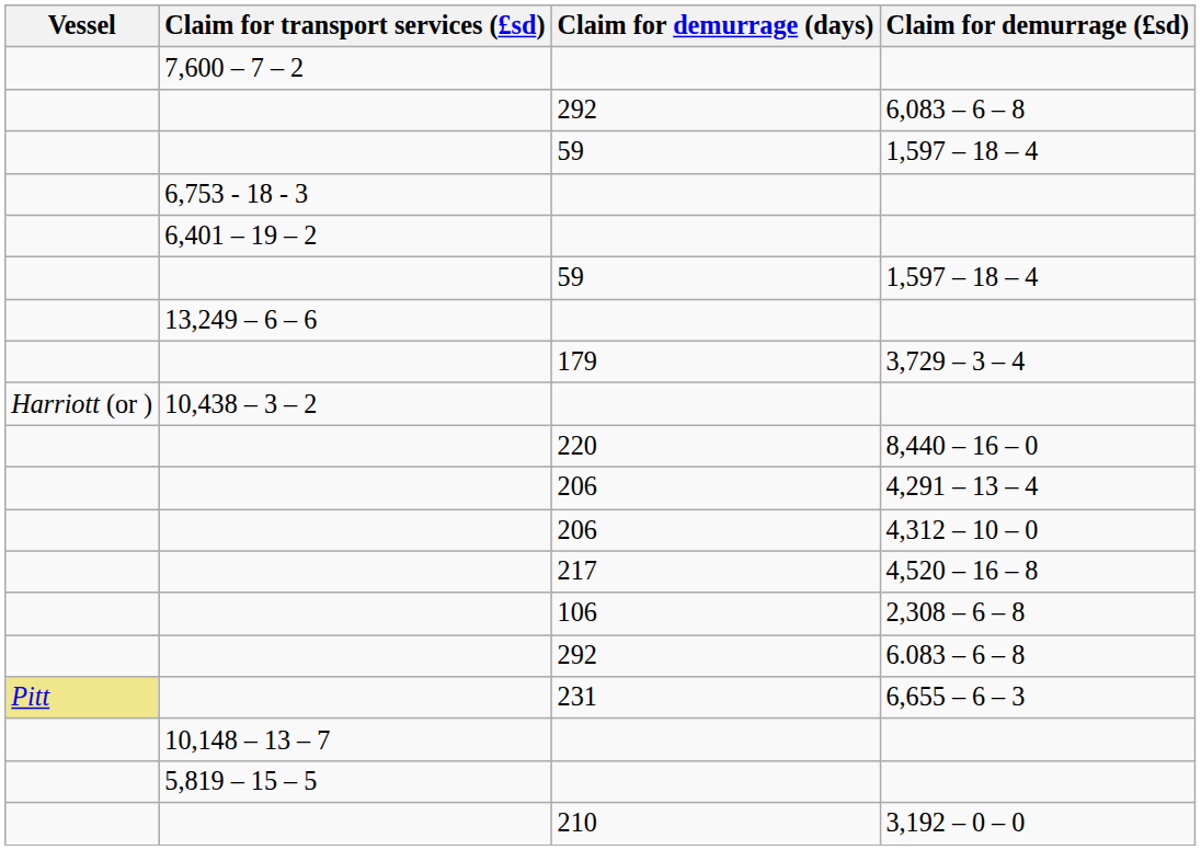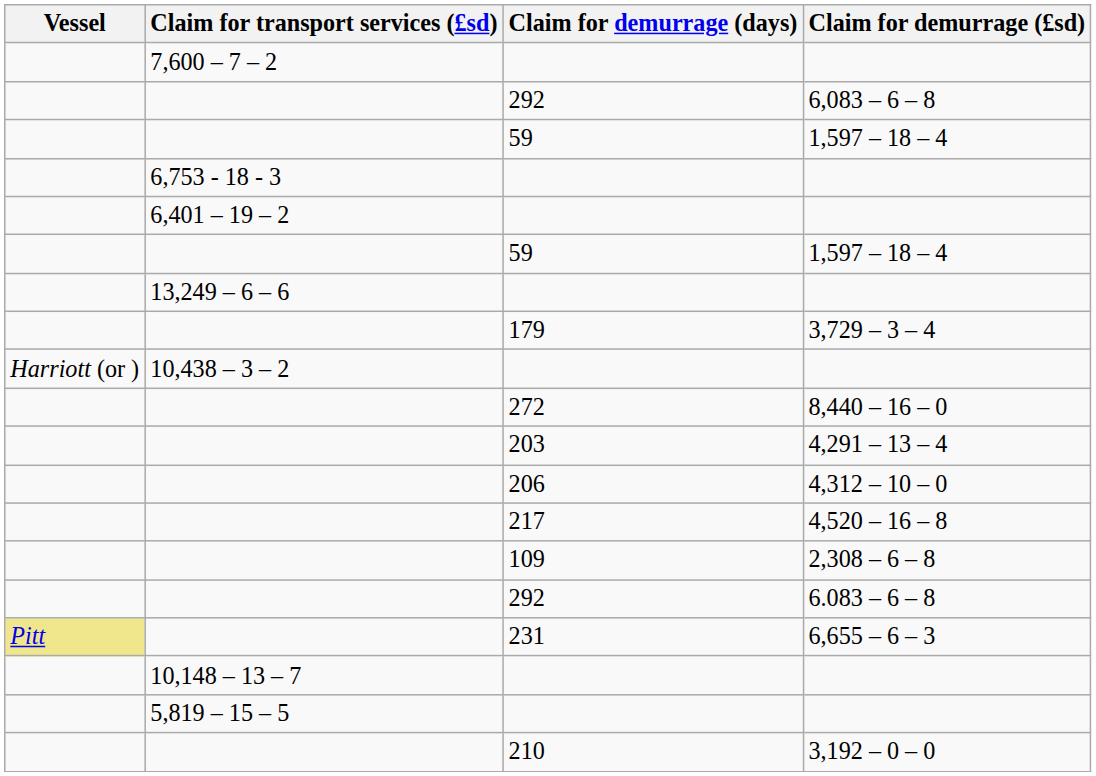8,440 – 16 – 0 | Claim for demurrage (days): 220 -> 272
4,291 – 13 – 4 | Claim for demurrage (days): 206 -> 203
2,308 – 6 – 8 | Claim for demurrage (days): 106 -> 109
